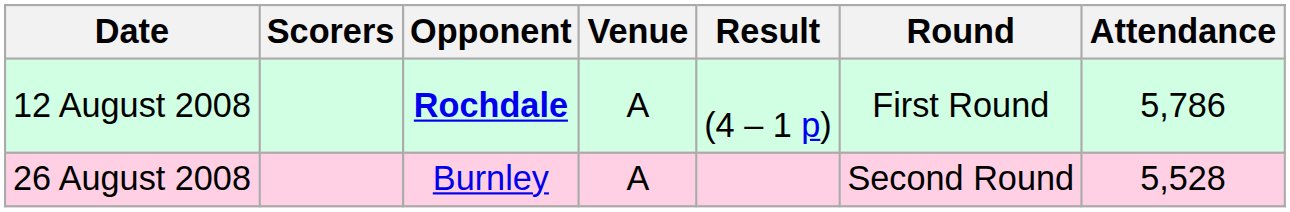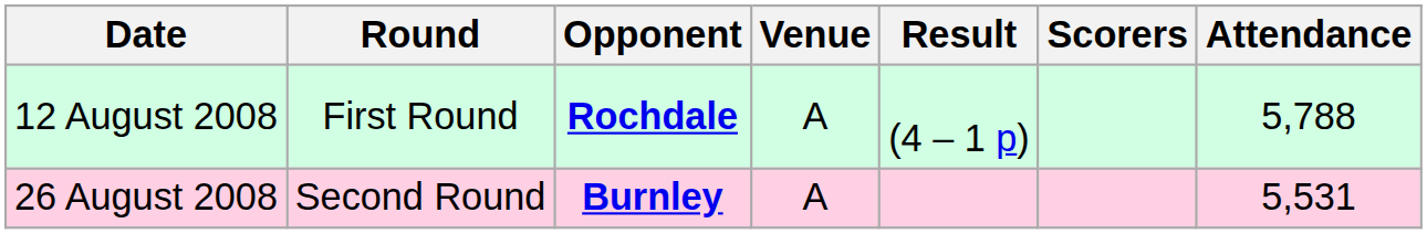columns swapped: Round <-> Scorers
12 August 2008 | Attendance: 5,786 -> 5,788
26 August 2008 | Opponent: normal -> bold
26 August 2008 | Attendance: 5,528 -> 5,531
